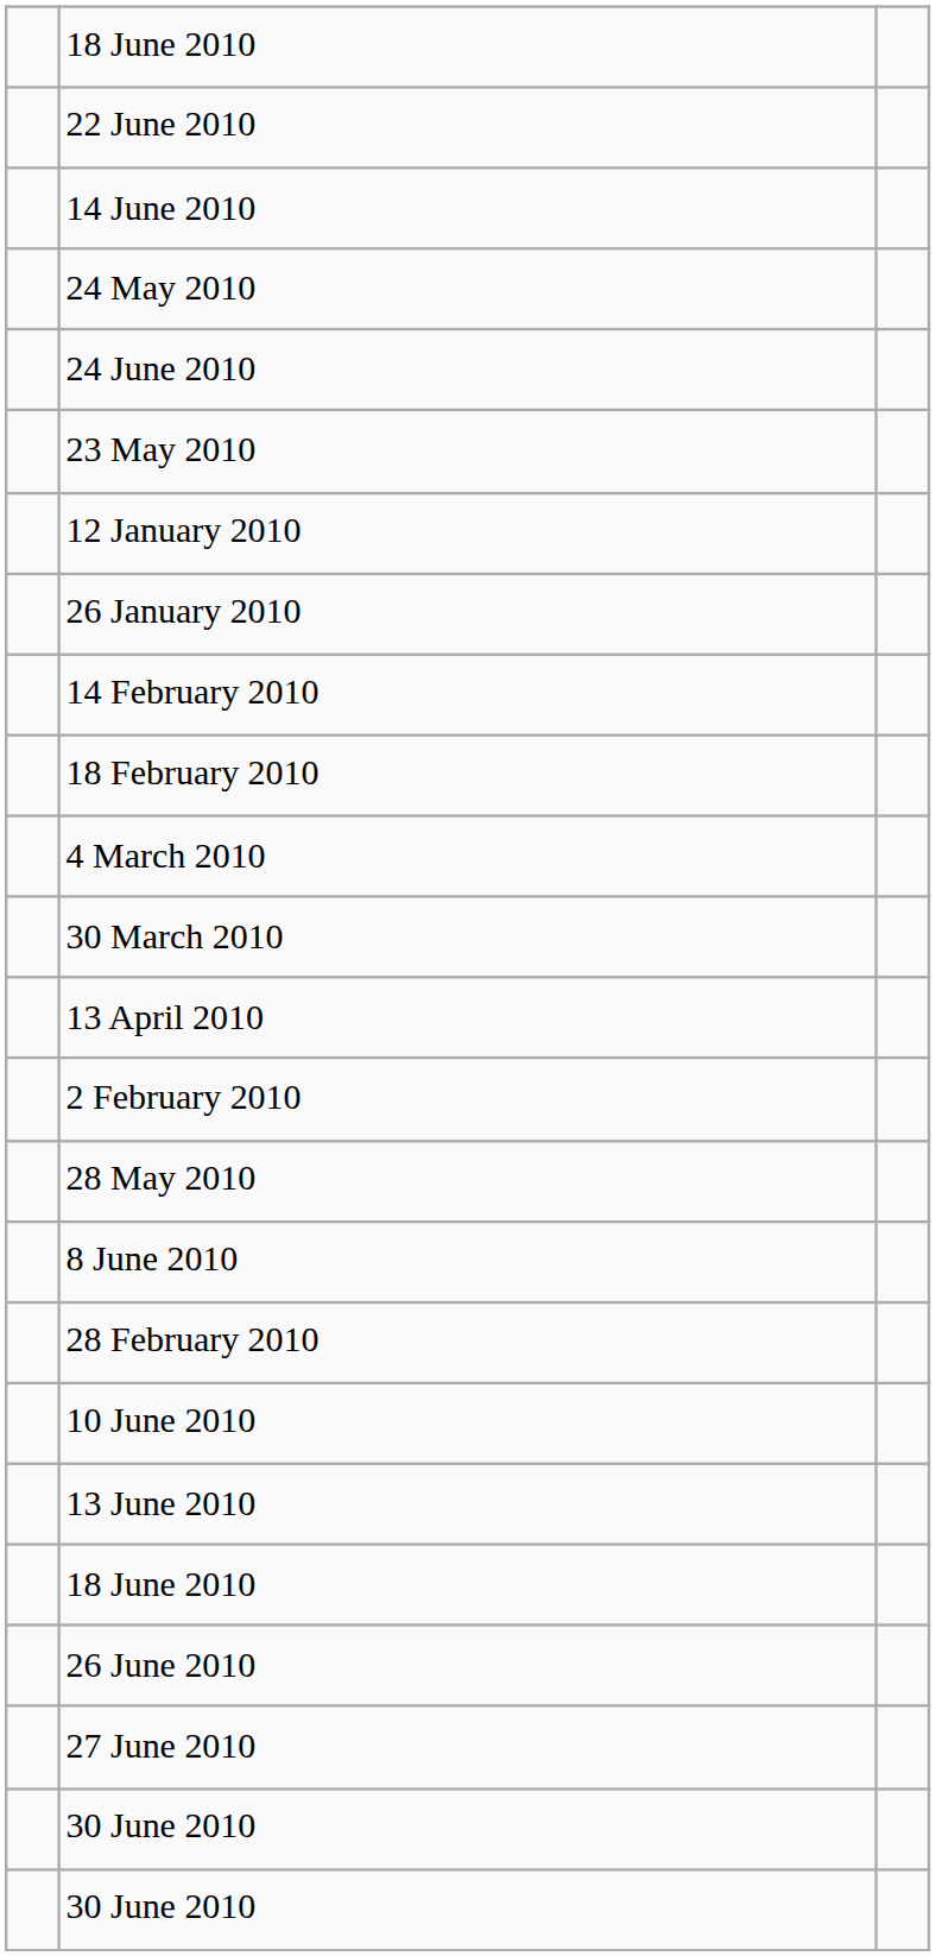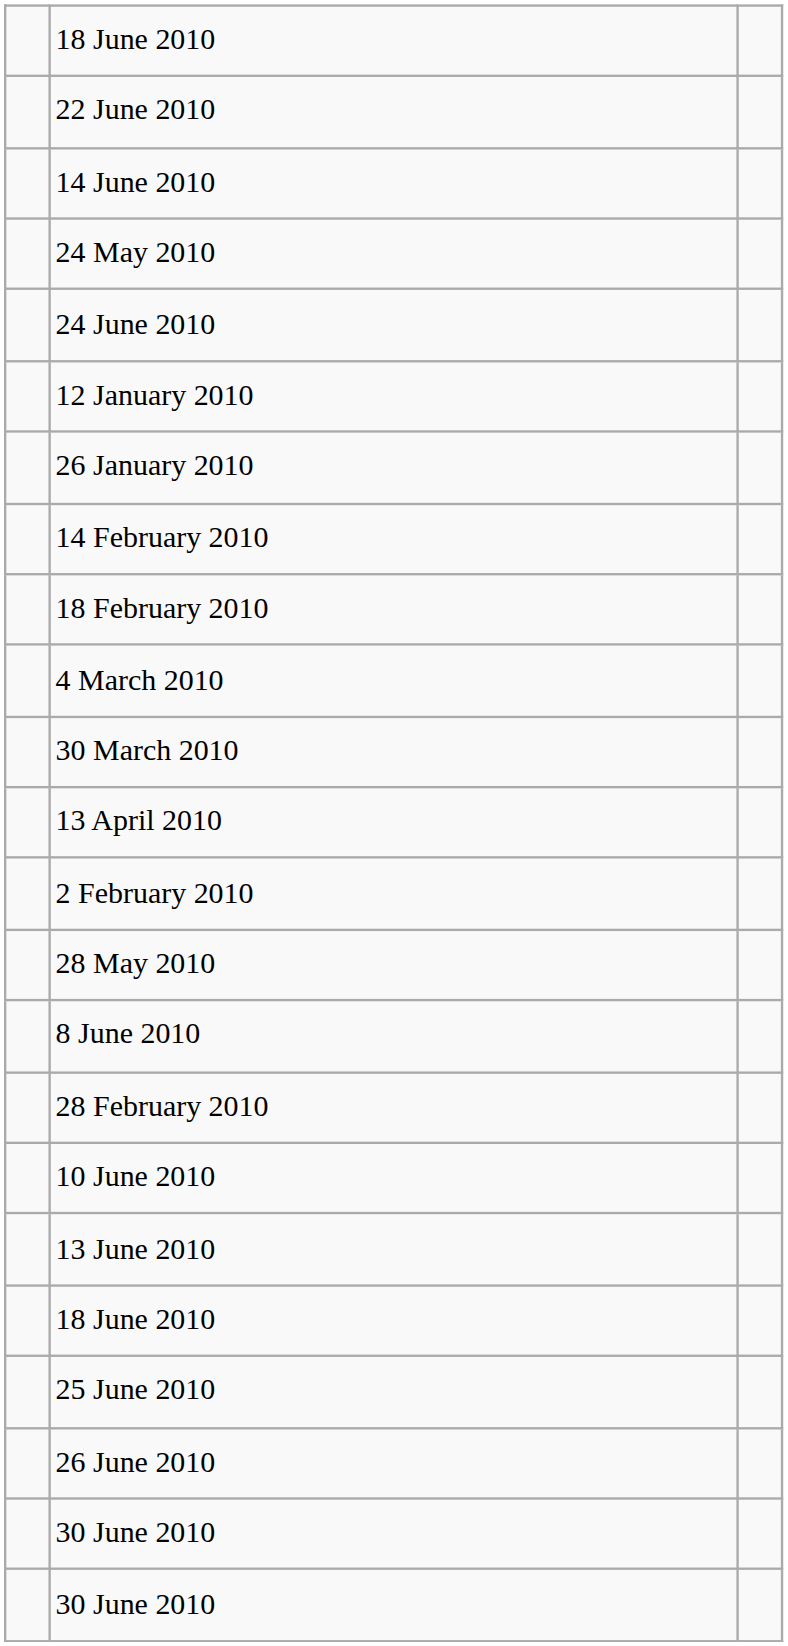- row: 23 May 2010
+ row: 25 June 2010
- row: 27 June 2010
